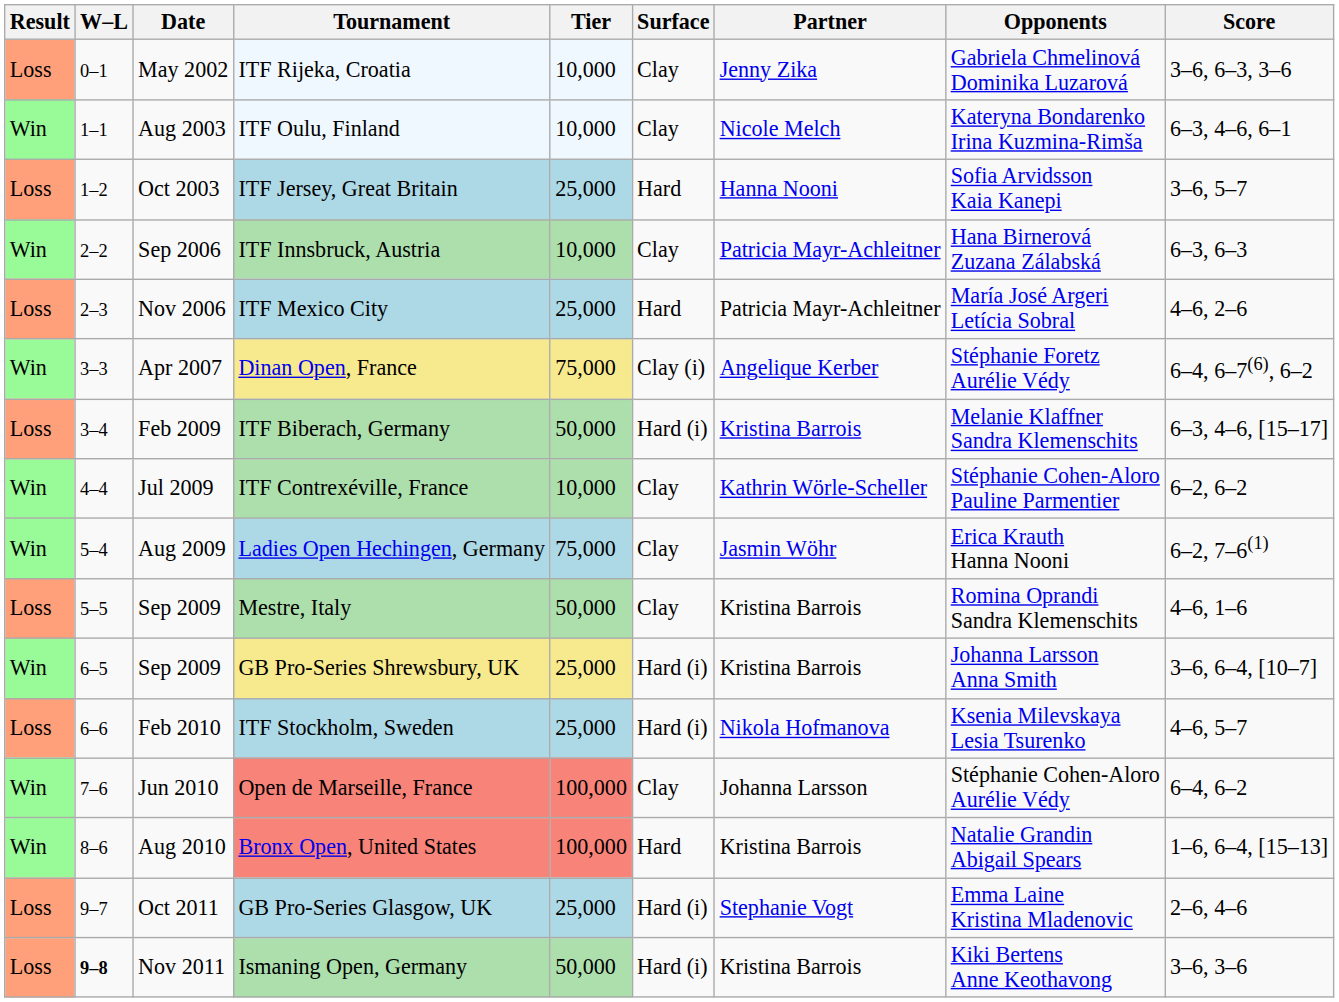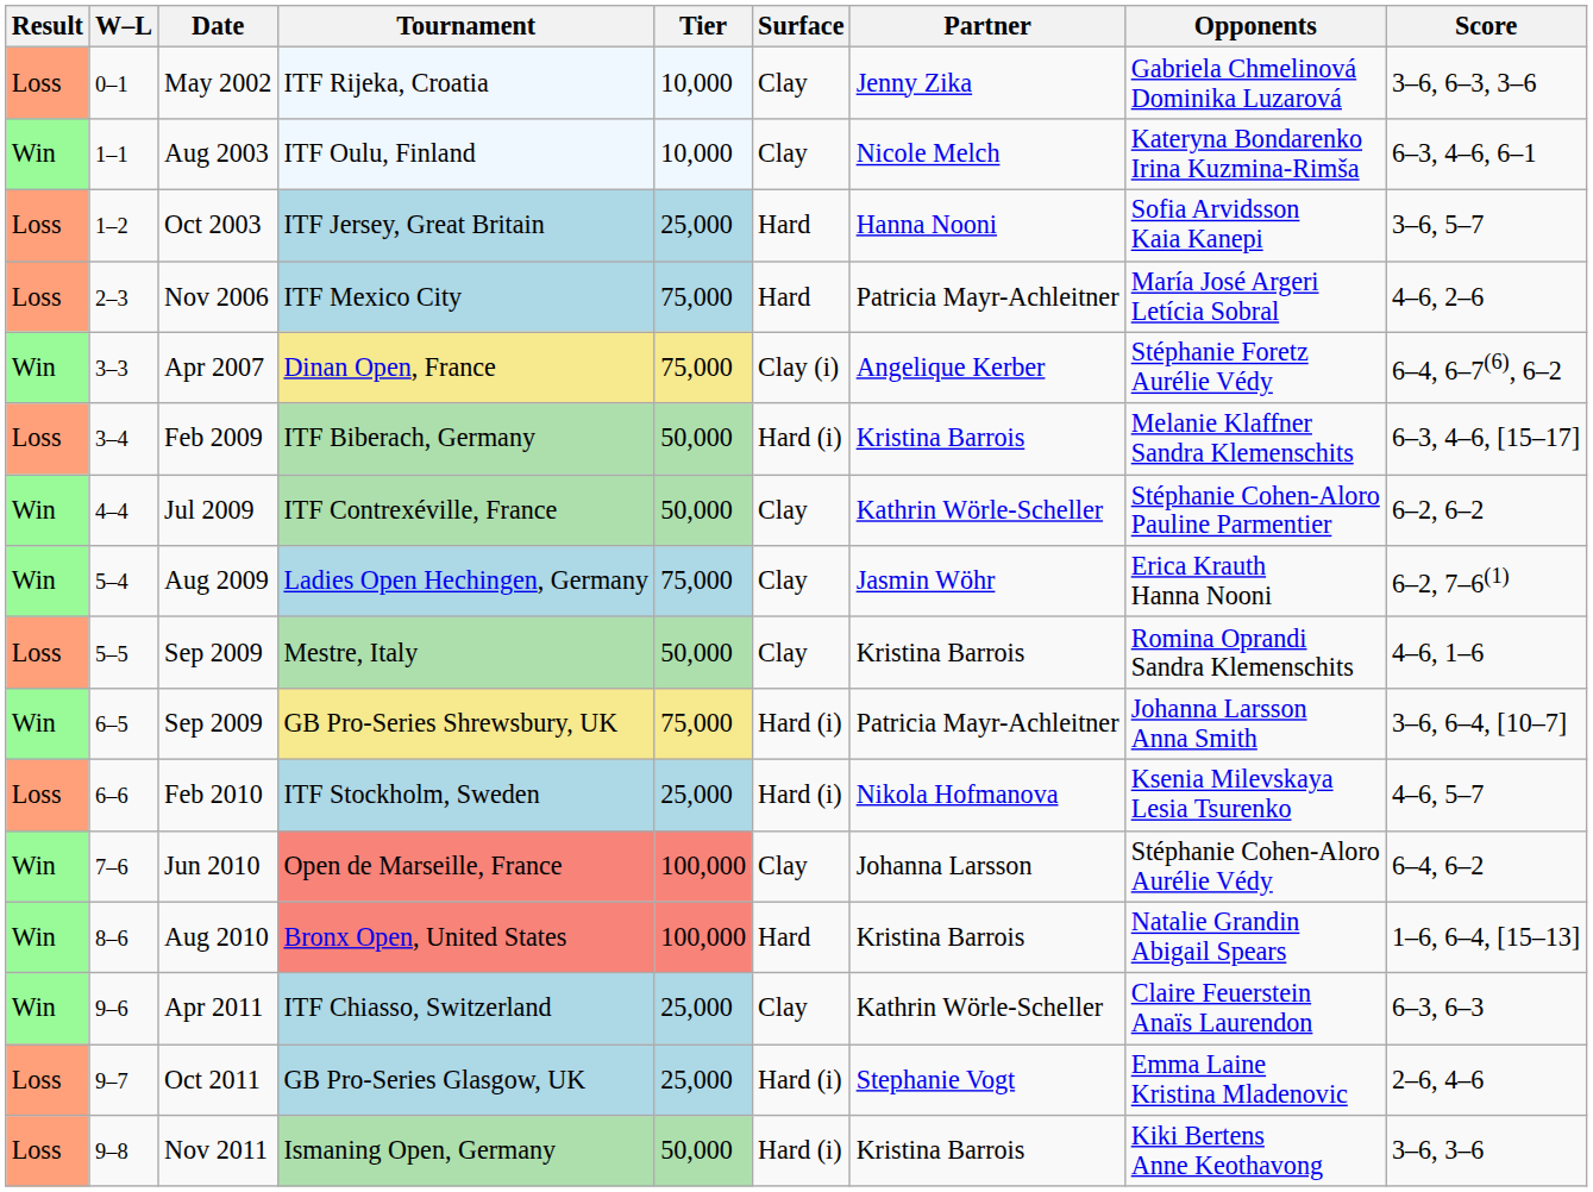- row: Win | 2–2 | Sep 2006 | ITF Innsbruck, Austria | 10,000 | Clay | Patricia Mayr-Achleitner | Hana Birnerová Zuzana Zálabská | 6–3, 6–3
ITF Mexico City | Tier: 25,000 -> 75,000
ITF Contrexéville, France | Tier: 10,000 -> 50,000
GB Pro-Series Shrewsbury, UK | Tier: 25,000 -> 75,000
GB Pro-Series Shrewsbury, UK | Partner: Kristina Barrois -> Patricia Mayr-Achleitner
+ row: Win | 9–6 | Apr 2011 | ITF Chiasso, Switzerland | 25,000 | Clay | Kathrin Wörle-Scheller | Claire Feuerstein Anaïs Laurendon | 6–3, 6–3
Ismaning Open, Germany | W–L: bold -> normal
